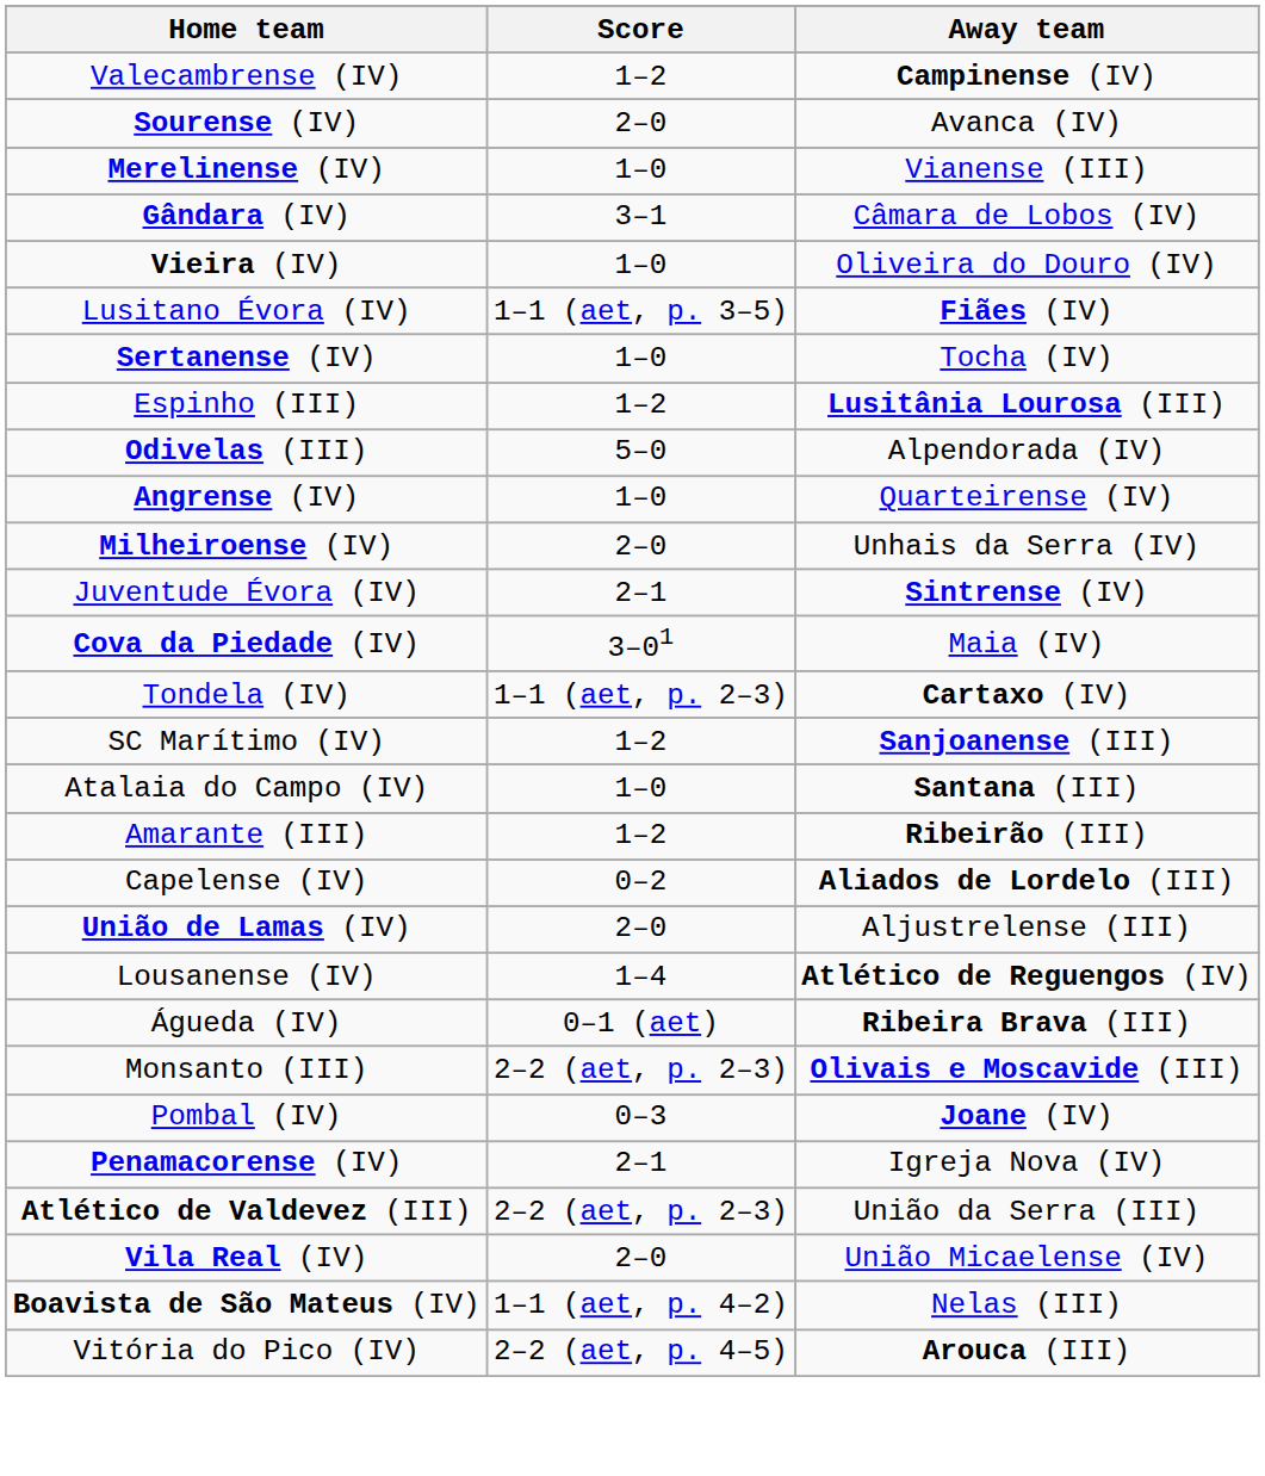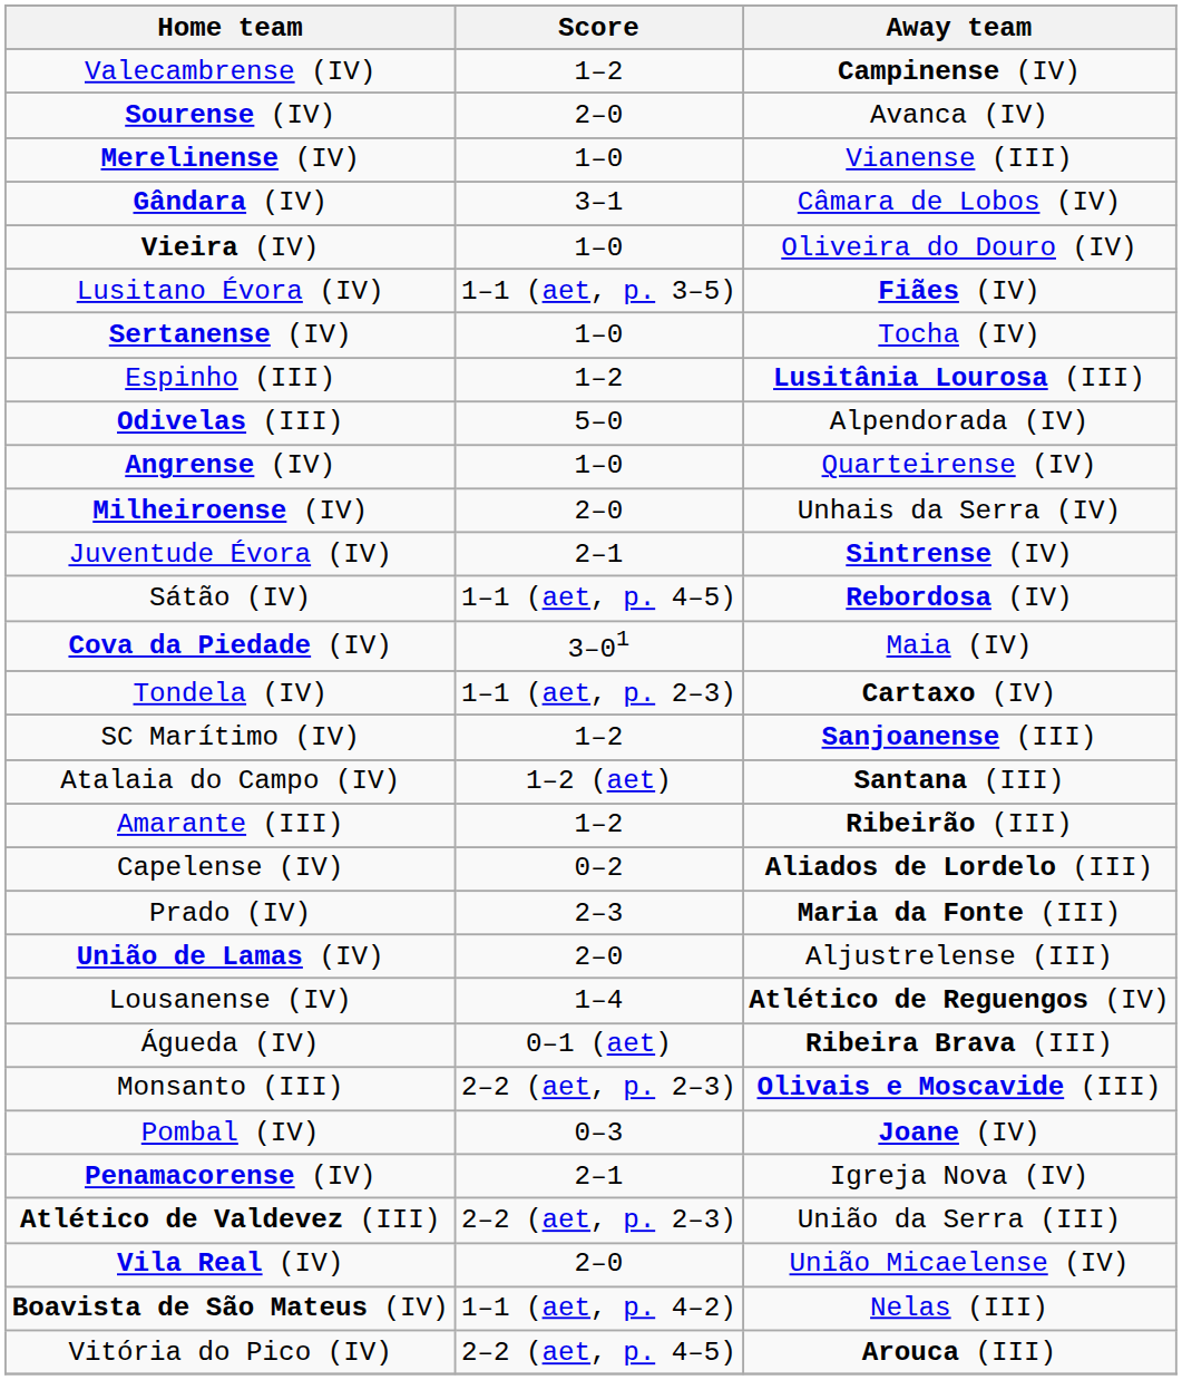+ row: Sátão (IV) | 1–1 (aet, p. 4–5) | Rebordosa (IV)
Atalaia do Campo (IV) | Score: 1–0 -> 1–2 (aet)
+ row: Prado (IV) | 2–3 | Maria da Fonte (III)
